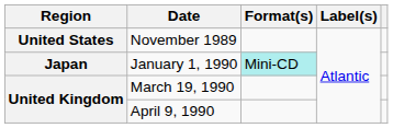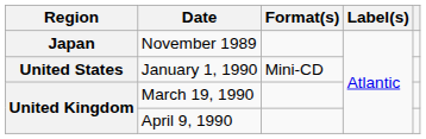November 1989 | Region: United States -> Japan
January 1, 1990 | Region: Japan -> United States
January 1, 1990 | Format(s): paleturquoise background -> no background
